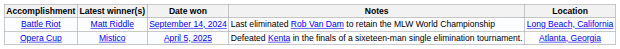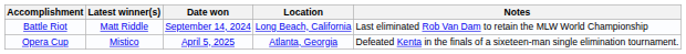columns swapped: Location <-> Notes
